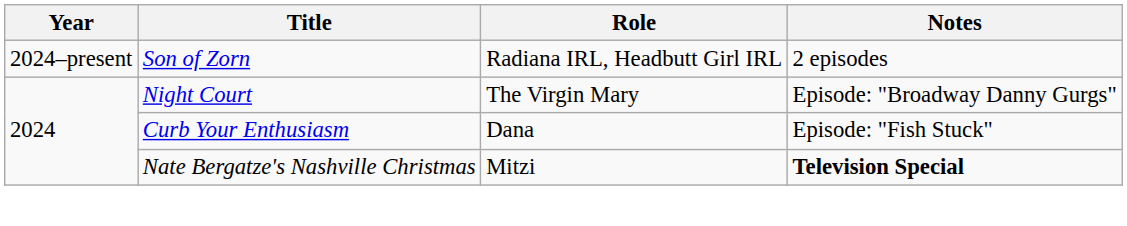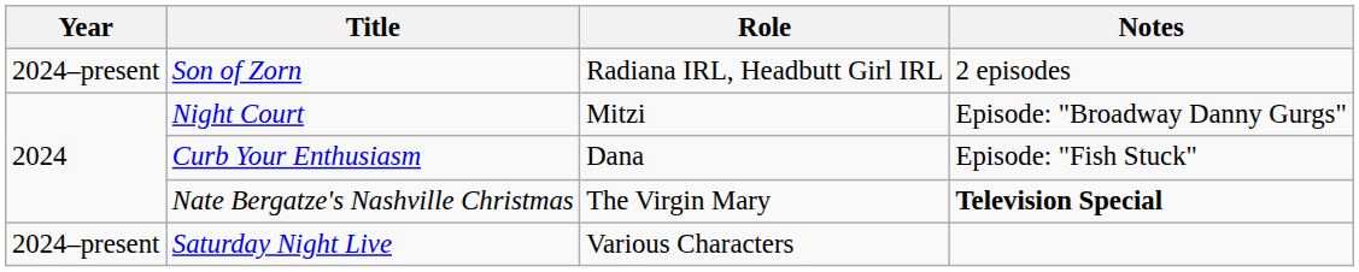Night Court | Role: The Virgin Mary -> Mitzi
Nate Bergatze's Nashville Christmas | Role: Mitzi -> The Virgin Mary
+ row: 2024–present | Saturday Night Live | Various Characters
